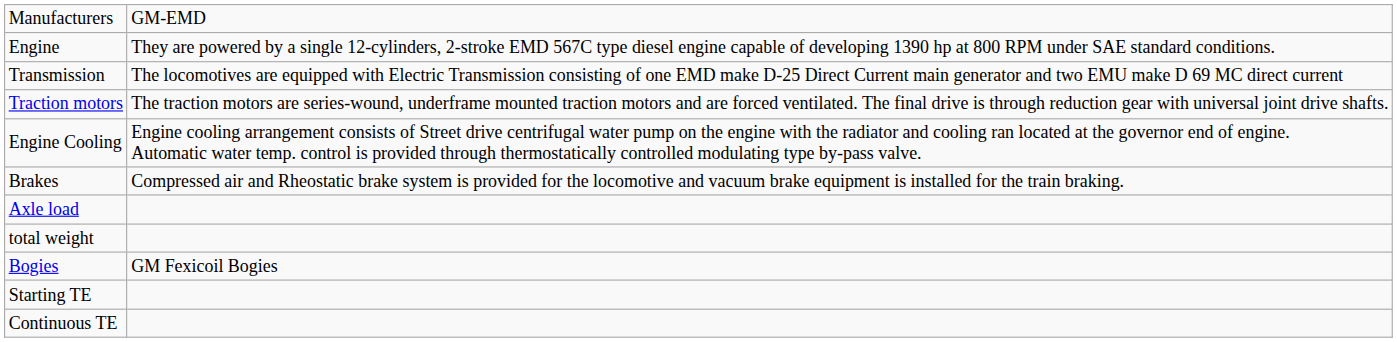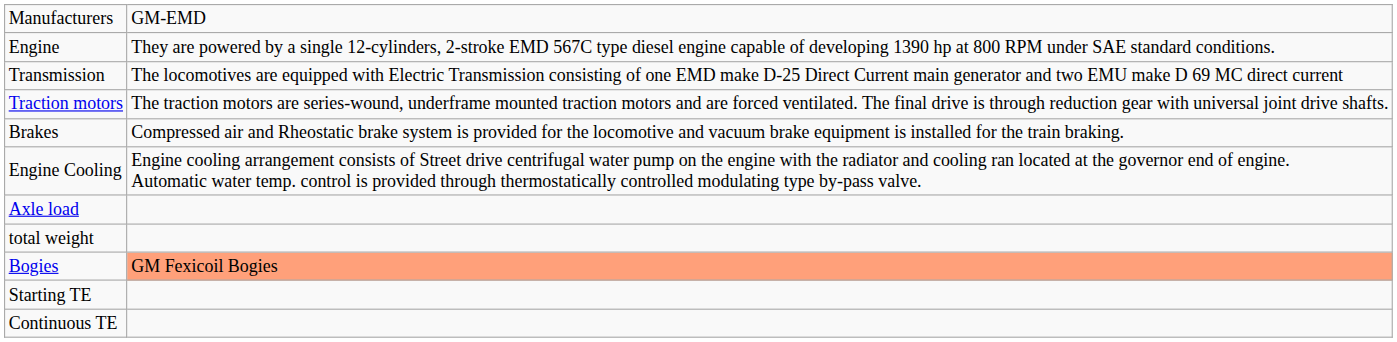rows swapped: Brakes <-> Engine Cooling
Bogies | column 2: no background -> lightsalmon background
